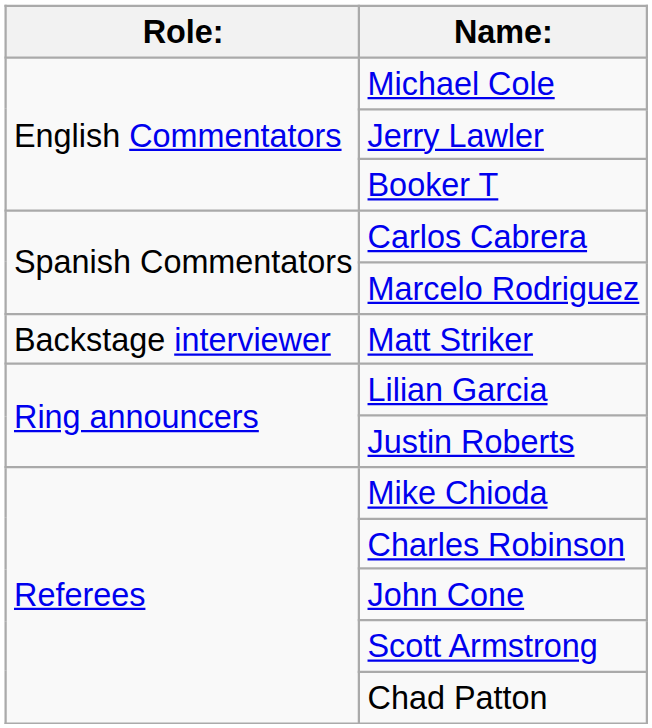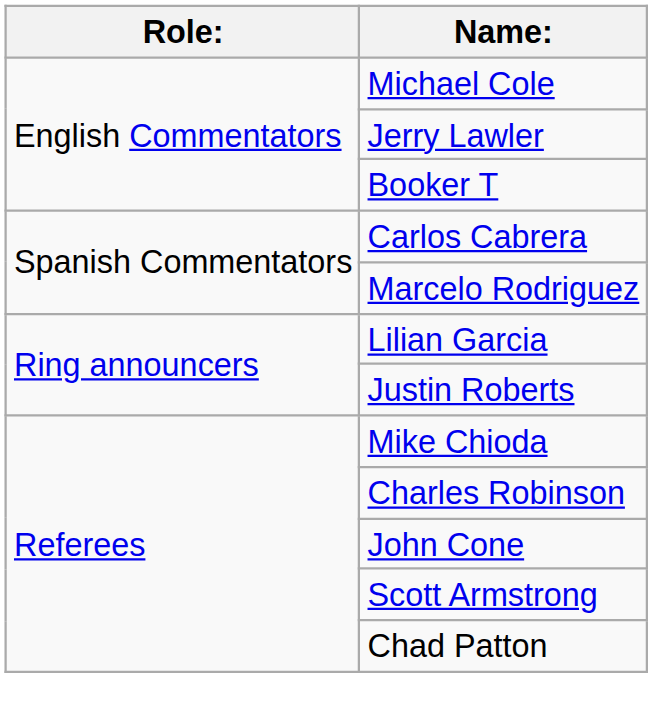- row: Backstage interviewer | Matt Striker
